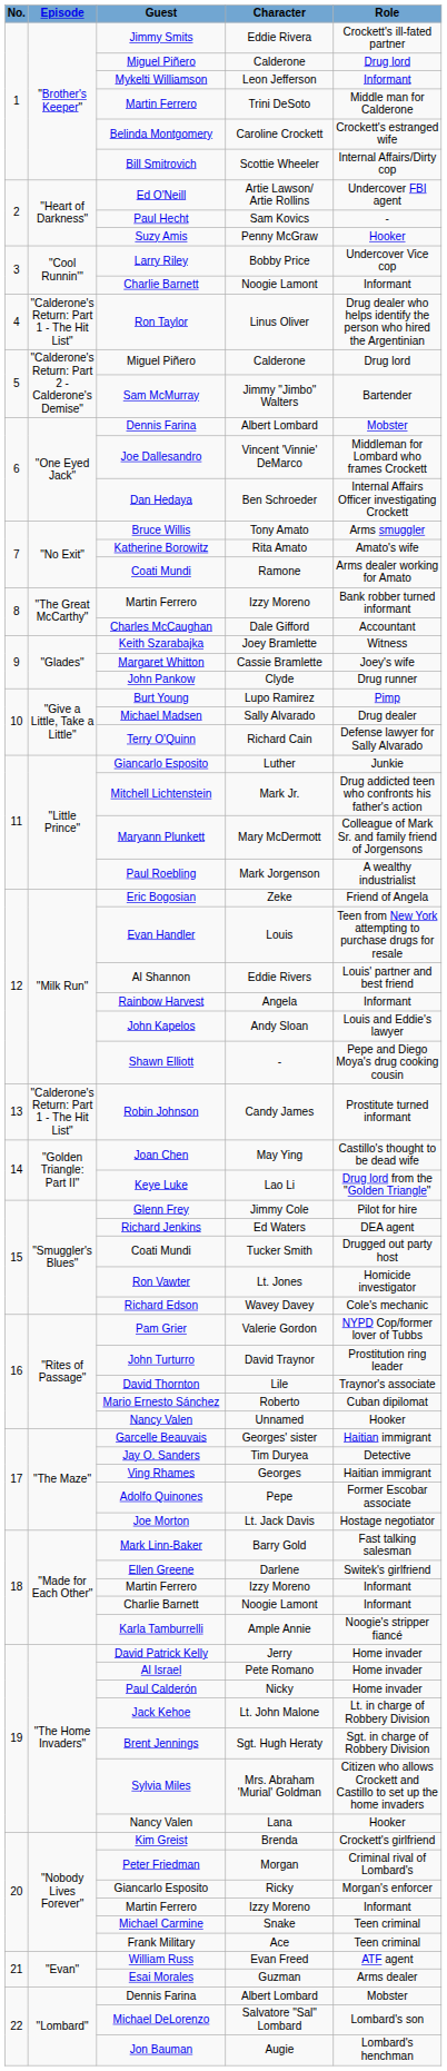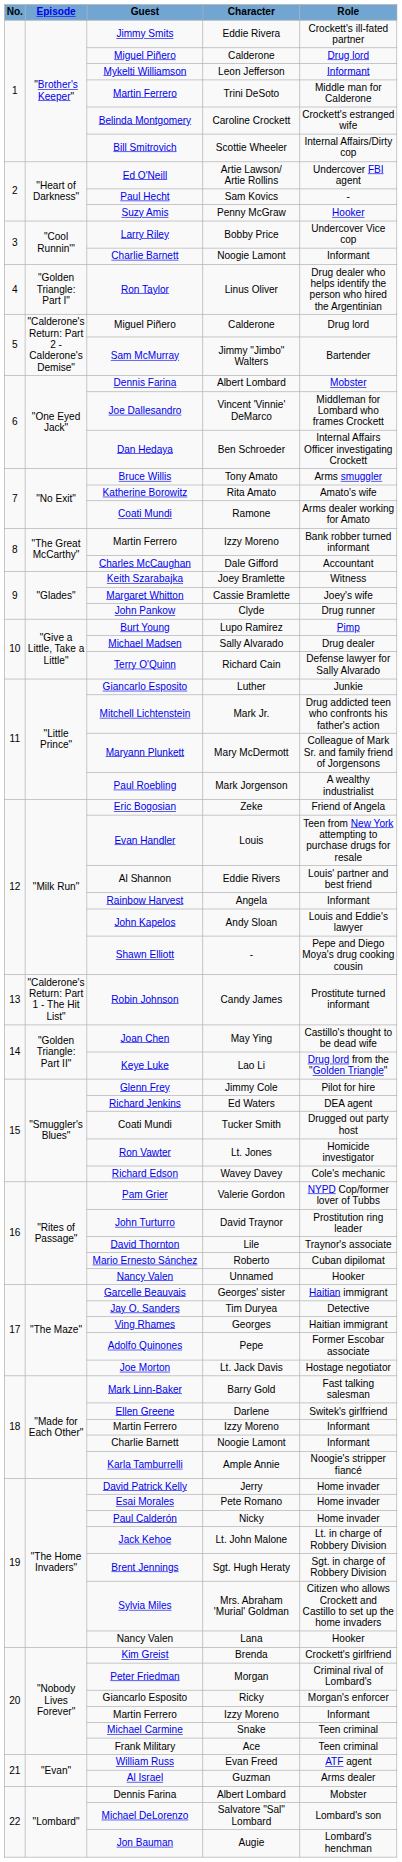Linus Oliver | Episode: "Calderone's Return: Part 1 - The Hit List" -> "Golden Triangle: Part I"
Pete Romano | Guest: Al Israel -> Esai Morales
Guzman | Guest: Esai Morales -> Al Israel
